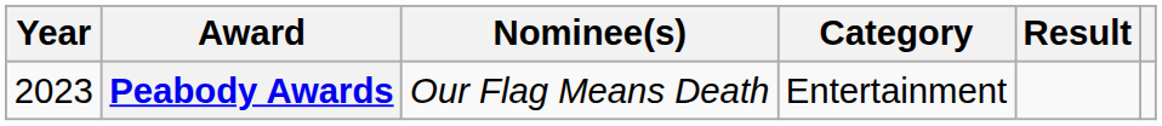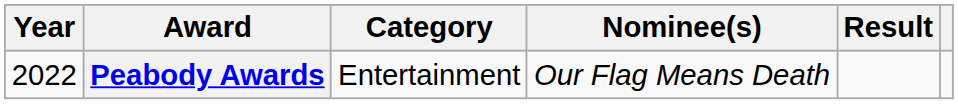columns swapped: Category <-> Nominee(s)
Peabody Awards | Year: 2023 -> 2022
